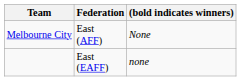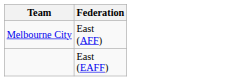- column: (bold indicates winners) | None | none
